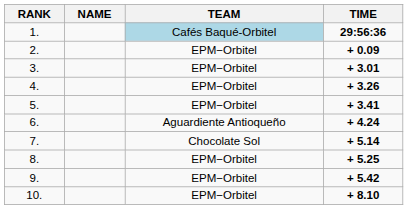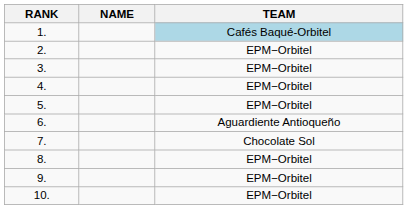- column: TIME | 29:56:36 | + 0.09 | + 3.01 | + 3.26 | + 3.41 | + 4.24 | + 5.14 | + 5.25 | + 5.42 | + 8.10
